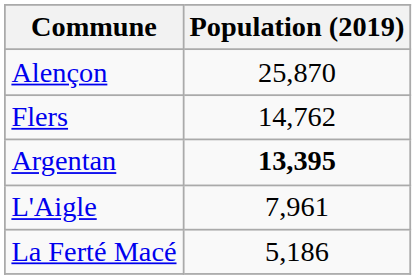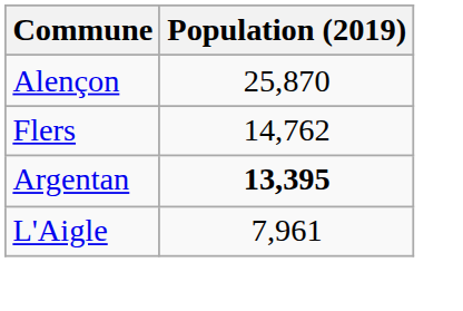- row: La Ferté Macé | 5,186
